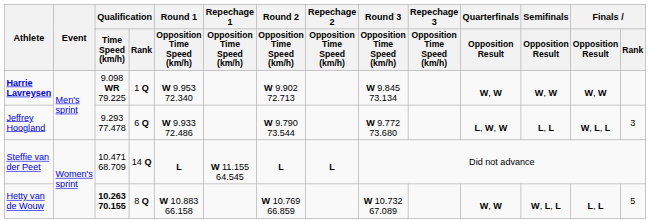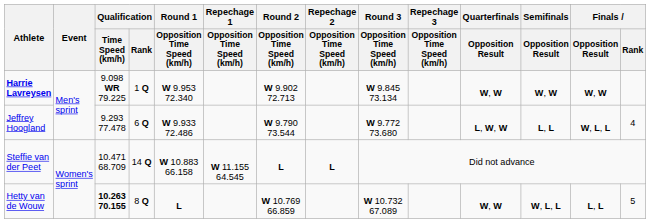Jeffrey Hoogland | Finals / Rank: 3 -> 4
Steffie van der Peet | Round 1 / Opposition Time Speed (km/h): L -> W 10.883 66.158
Hetty van de Wouw | Round 1 / Opposition Time Speed (km/h): W 10.883 66.158 -> L
